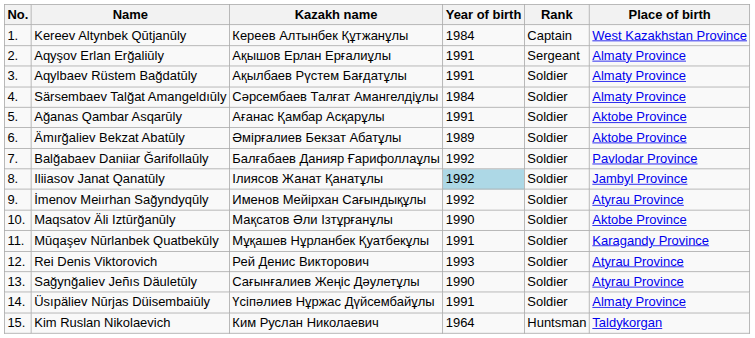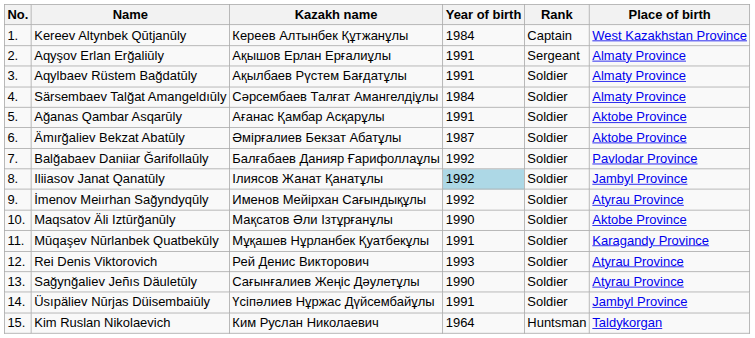Ämırğaliev Bekzat Abatūly | Year of birth: 1989 -> 1987
Üsıpäliev Nūrjas Düisembaiūly | Place of birth: Almaty Province -> Jambyl Province
